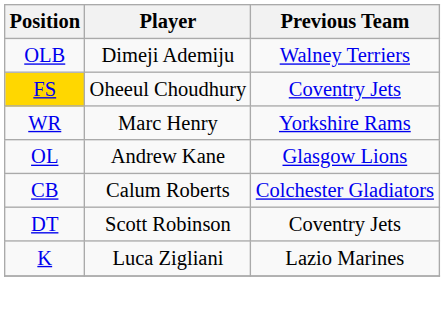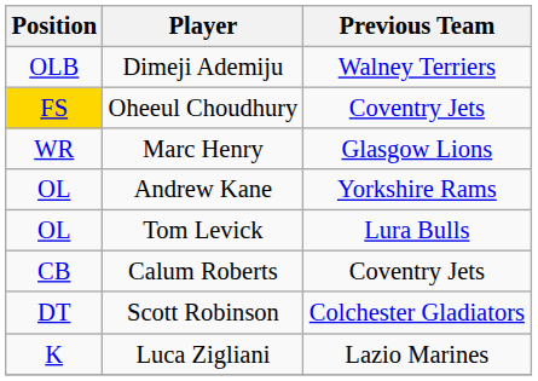Marc Henry | Previous Team: Yorkshire Rams -> Glasgow Lions
Andrew Kane | Previous Team: Glasgow Lions -> Yorkshire Rams
+ row: OL | Tom Levick | Lura Bulls
Calum Roberts | Previous Team: Colchester Gladiators -> Coventry Jets
Scott Robinson | Previous Team: Coventry Jets -> Colchester Gladiators
